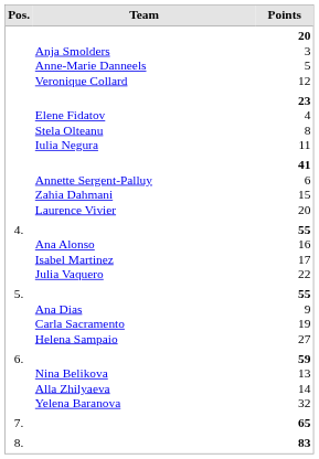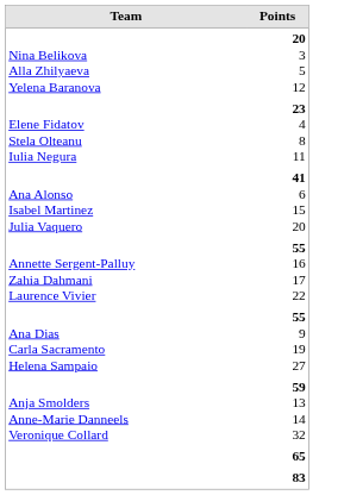- column: Pos. | 4. | 5. | 6. | 7. | 8.
20 3 5 12 | Team: Anja Smolders Anne-Marie Danneels Veronique Collard -> Nina Belikova Alla Zhilyaeva Yelena Baranova
41 6 15 20 | Team: Annette Sergent-Palluy Zahia Dahmani Laurence Vivier -> Ana Alonso Isabel Martinez Julia Vaquero
55 16 17 22 | Team: Ana Alonso Isabel Martinez Julia Vaquero -> Annette Sergent-Palluy Zahia Dahmani Laurence Vivier
59 13 14 32 | Team: Nina Belikova Alla Zhilyaeva Yelena Baranova -> Anja Smolders Anne-Marie Danneels Veronique Collard
